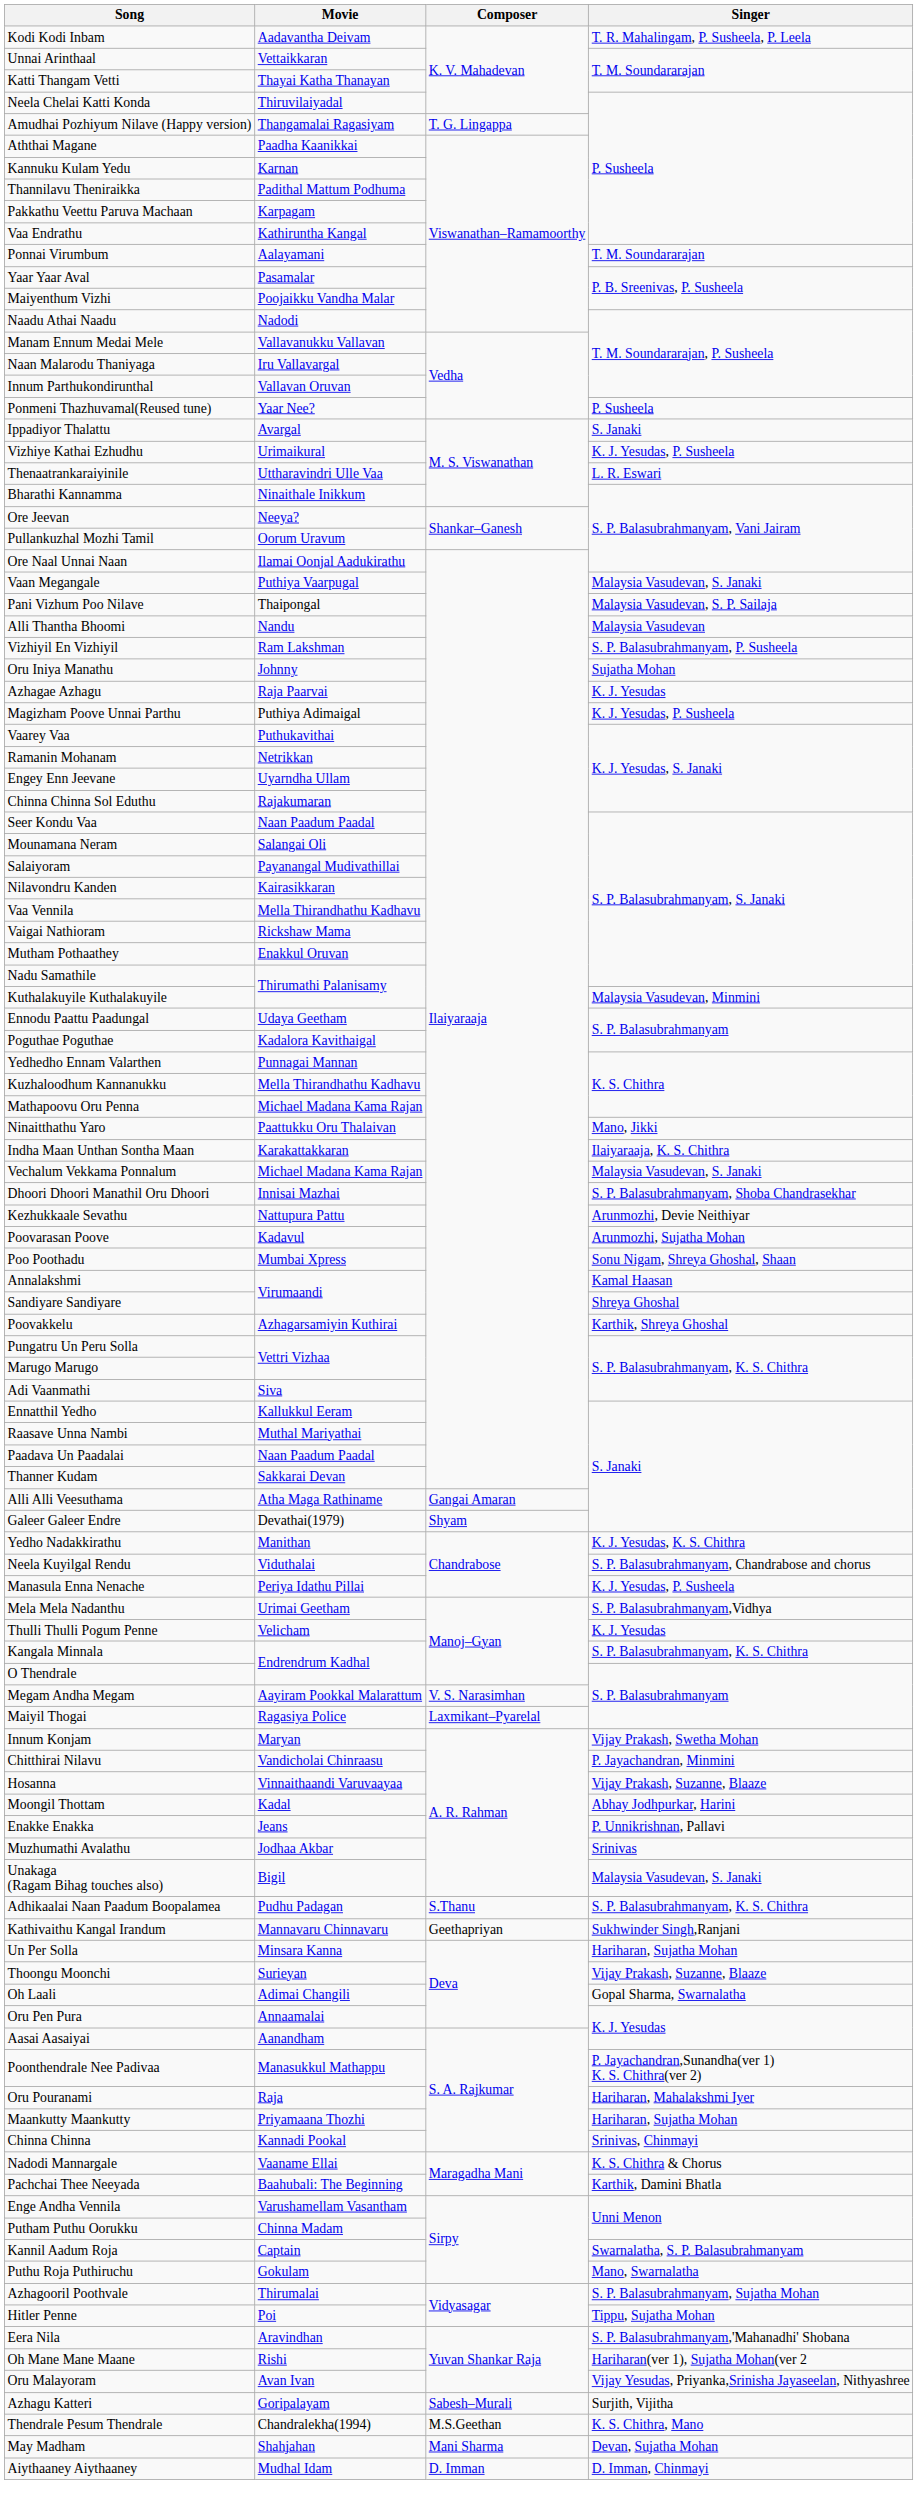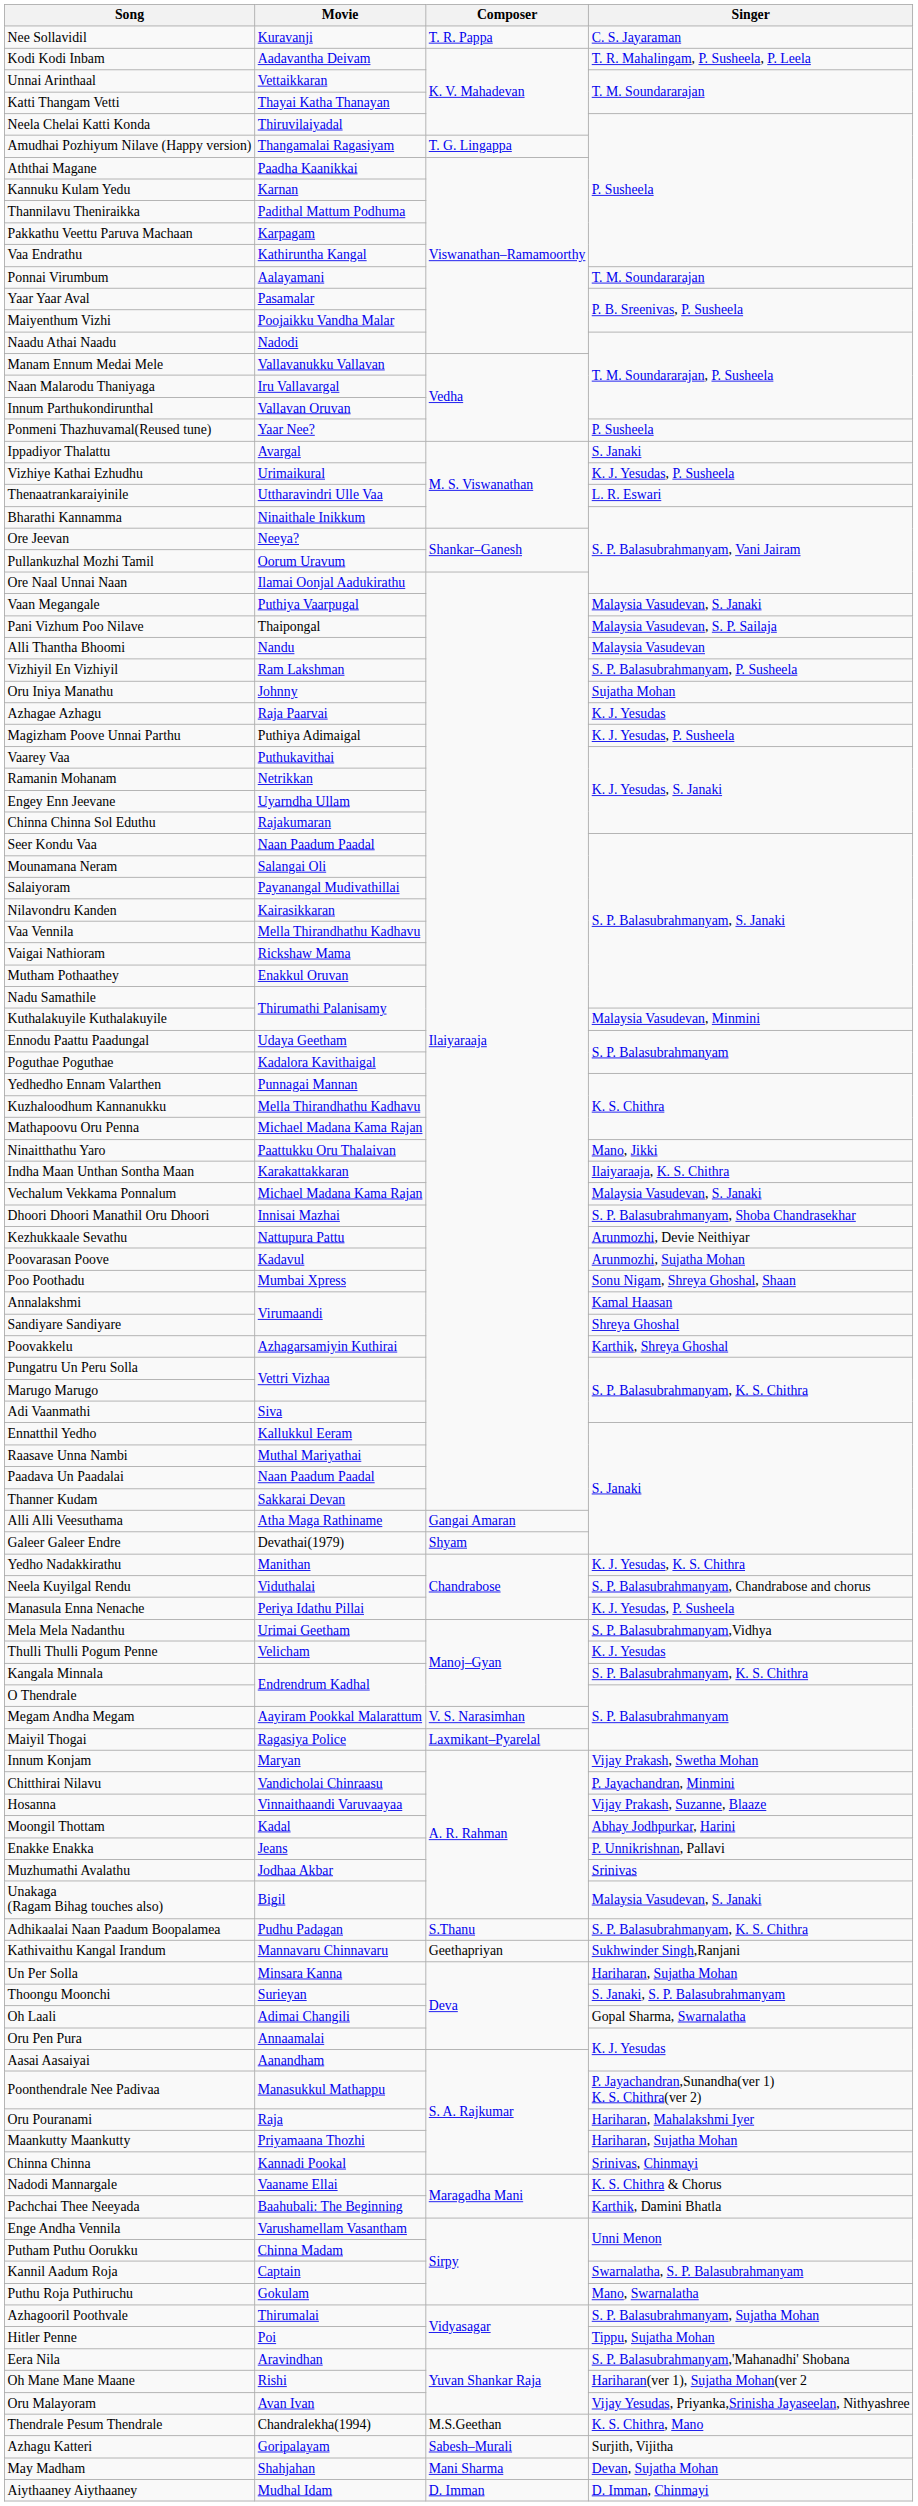+ row: Nee Sollavidil | Kuravanji | T. R. Pappa | C. S. Jayaraman
Thoongu Moonchi | Singer: Vijay Prakash, Suzanne, Blaaze -> S. Janaki, S. P. Balasubrahmanyam
rows swapped: Thendrale Pesum Thendrale <-> Azhagu Katteri
